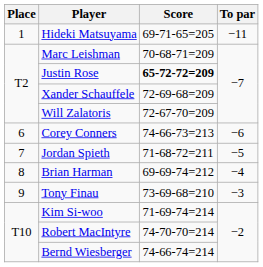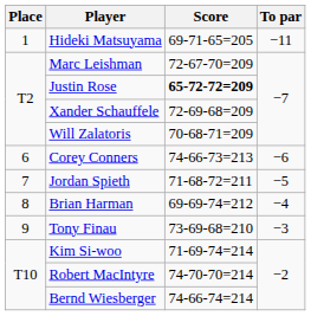Marc Leishman | Score: 70-68-71=209 -> 72-67-70=209
Will Zalatoris | Score: 72-67-70=209 -> 70-68-71=209
